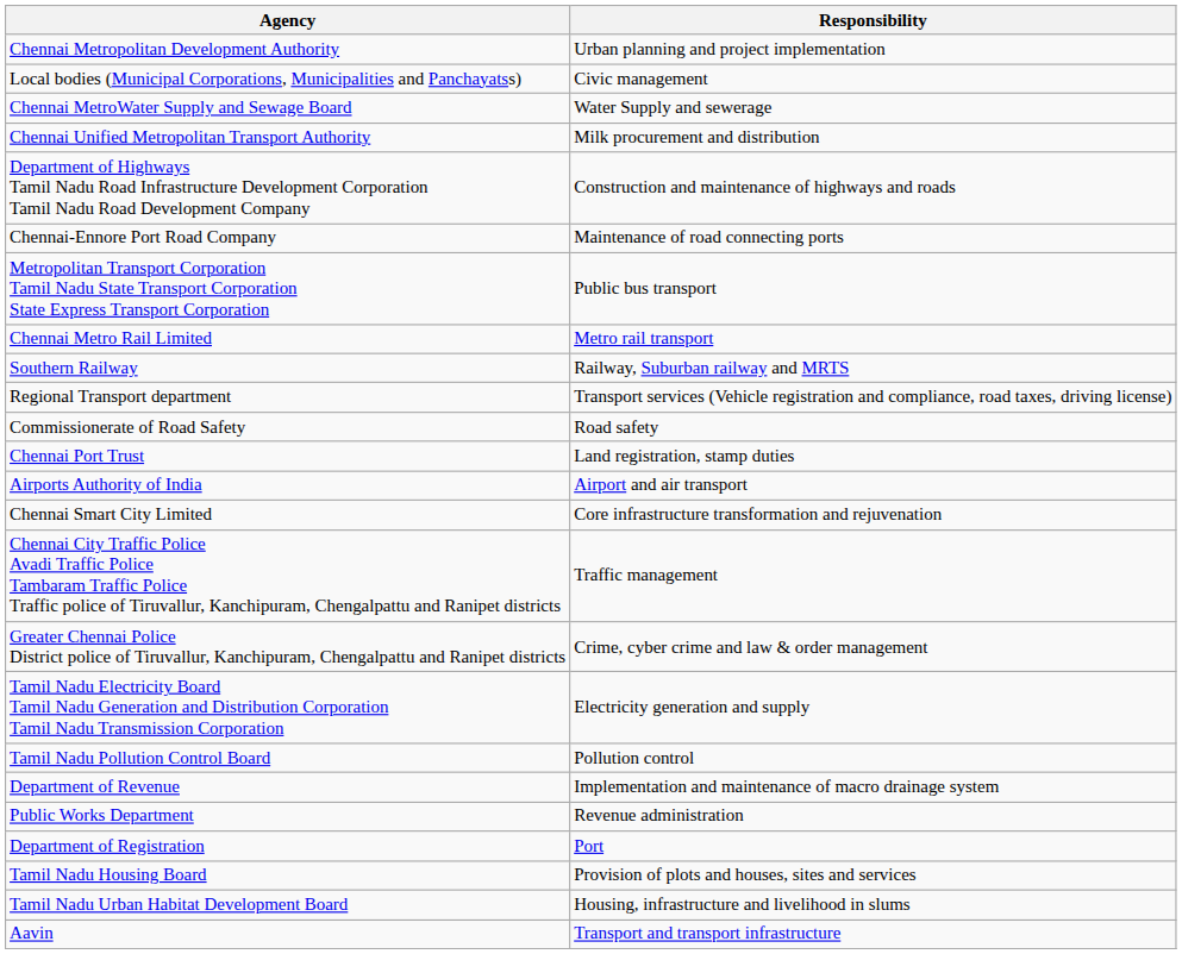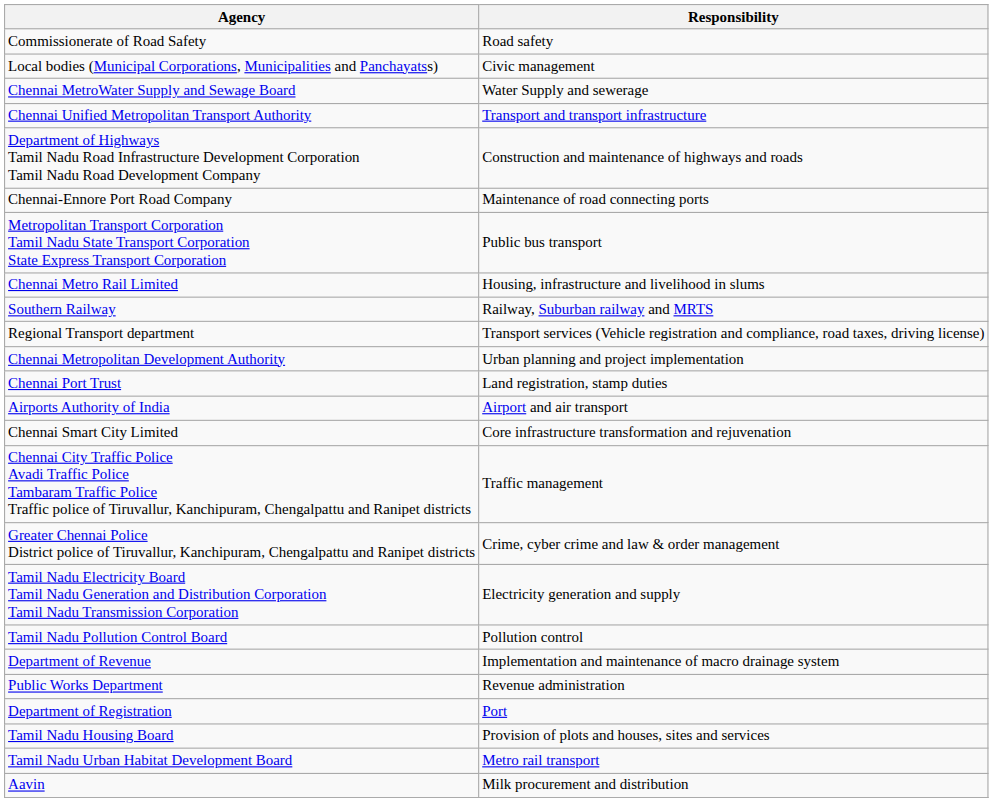rows swapped: Chennai Metropolitan Development Authority <-> Commissionerate of Road Safety
Chennai Unified Metropolitan Transport Authority | Responsibility: Milk procurement and distribution -> Transport and transport infrastructure
Chennai Metro Rail Limited | Responsibility: Metro rail transport -> Housing, infrastructure and livelihood in slums
Tamil Nadu Urban Habitat Development Board | Responsibility: Housing, infrastructure and livelihood in slums -> Metro rail transport
Aavin | Responsibility: Transport and transport infrastructure -> Milk procurement and distribution
